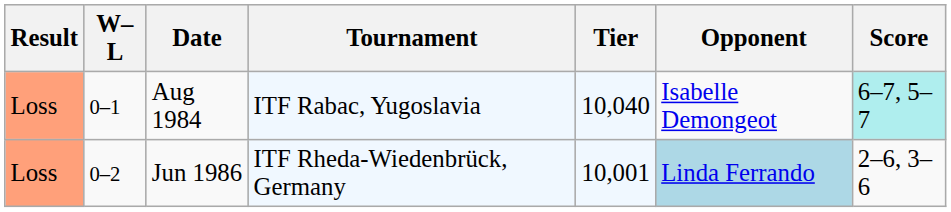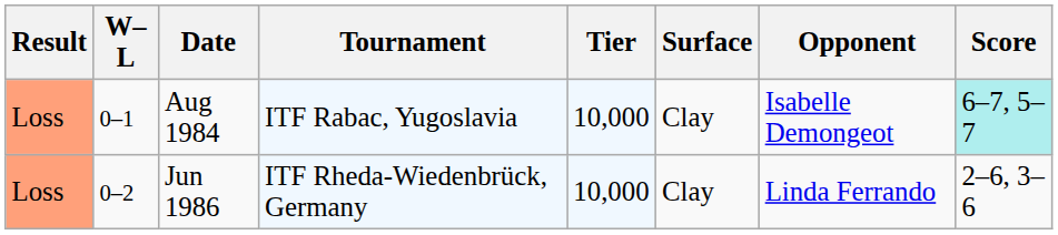+ column: Surface | Clay | Clay
Aug 1984 | Tier: 10,040 -> 10,000
Jun 1986 | Tier: 10,001 -> 10,000
Jun 1986 | Opponent: lightblue background -> no background
